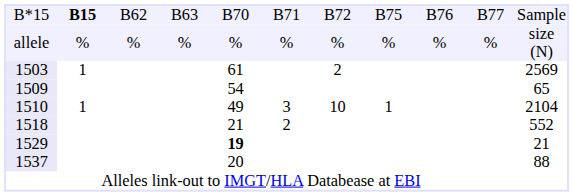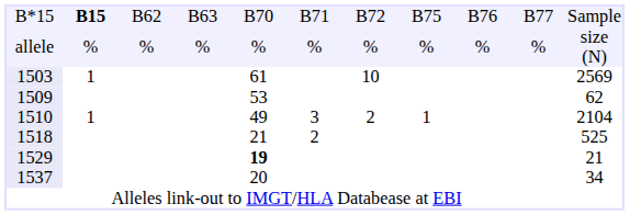1503 | column 7: 2 -> 10
1509 | column 5: 54 -> 53
1509 | column 11: 65 -> 62
1510 | column 7: 10 -> 2
1518 | column 11: 552 -> 525
1537 | column 11: 88 -> 34
